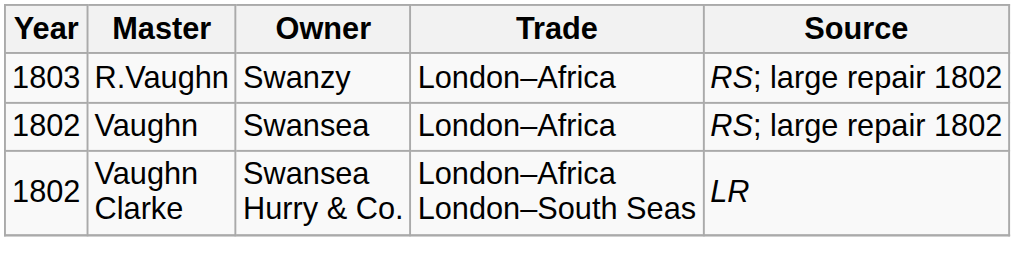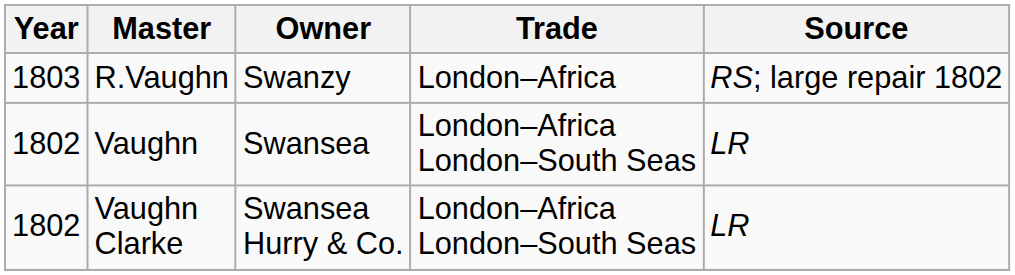Vaughn | Trade: London–Africa -> London–Africa London–South Seas
Vaughn | Source: RS; large repair 1802 -> LR
